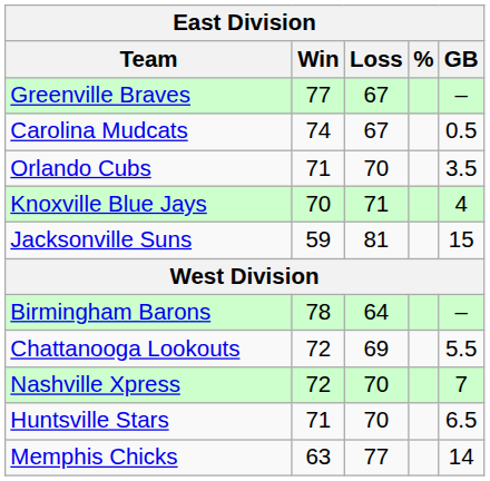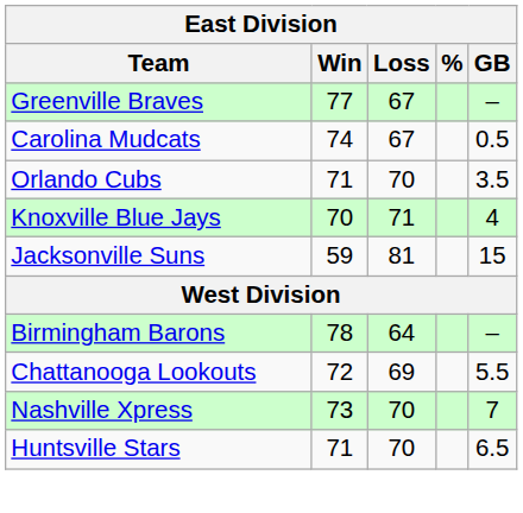Nashville Xpress | Win: 72 -> 73
- row: Memphis Chicks | 63 | 77 | 14
